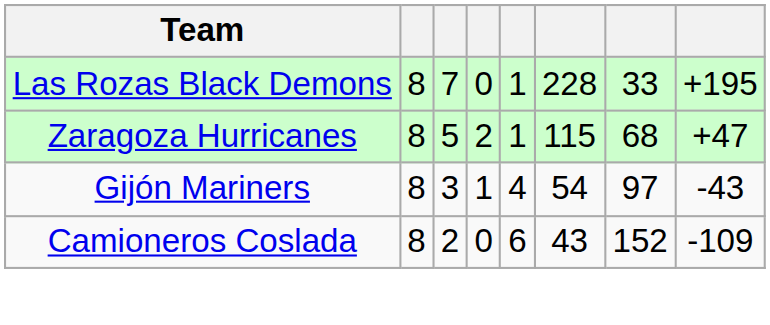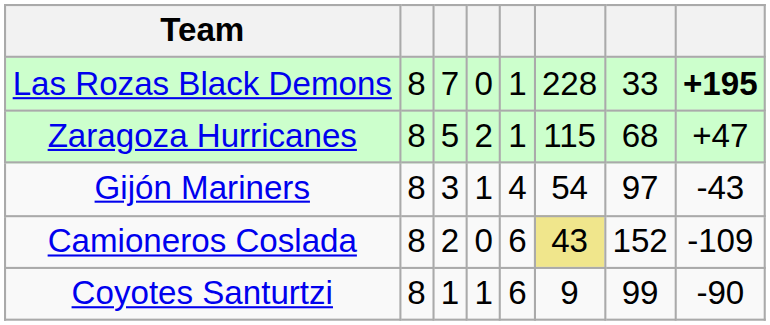Las Rozas Black Demons | column 8: normal -> bold
Camioneros Coslada | column 6: no background -> khaki background
+ row: Coyotes Santurtzi | 8 | 1 | 1 | 6 | 9 | 99 | -90
